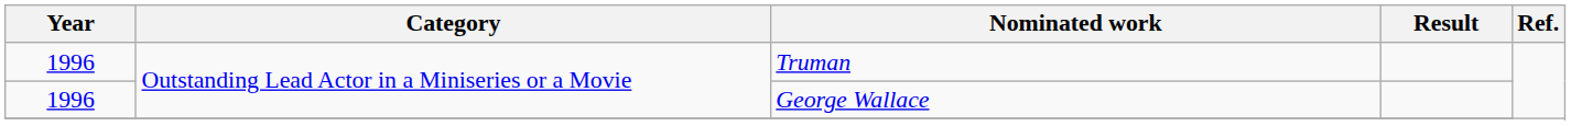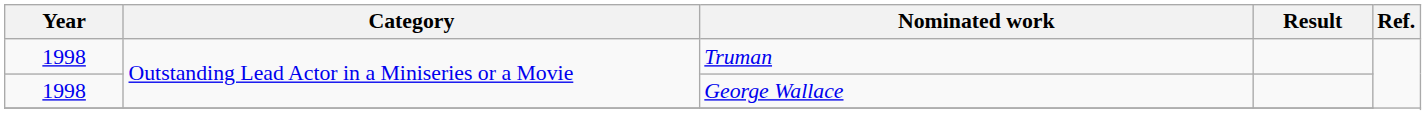Truman | Year: 1996 -> 1998
George Wallace | Year: 1996 -> 1998
